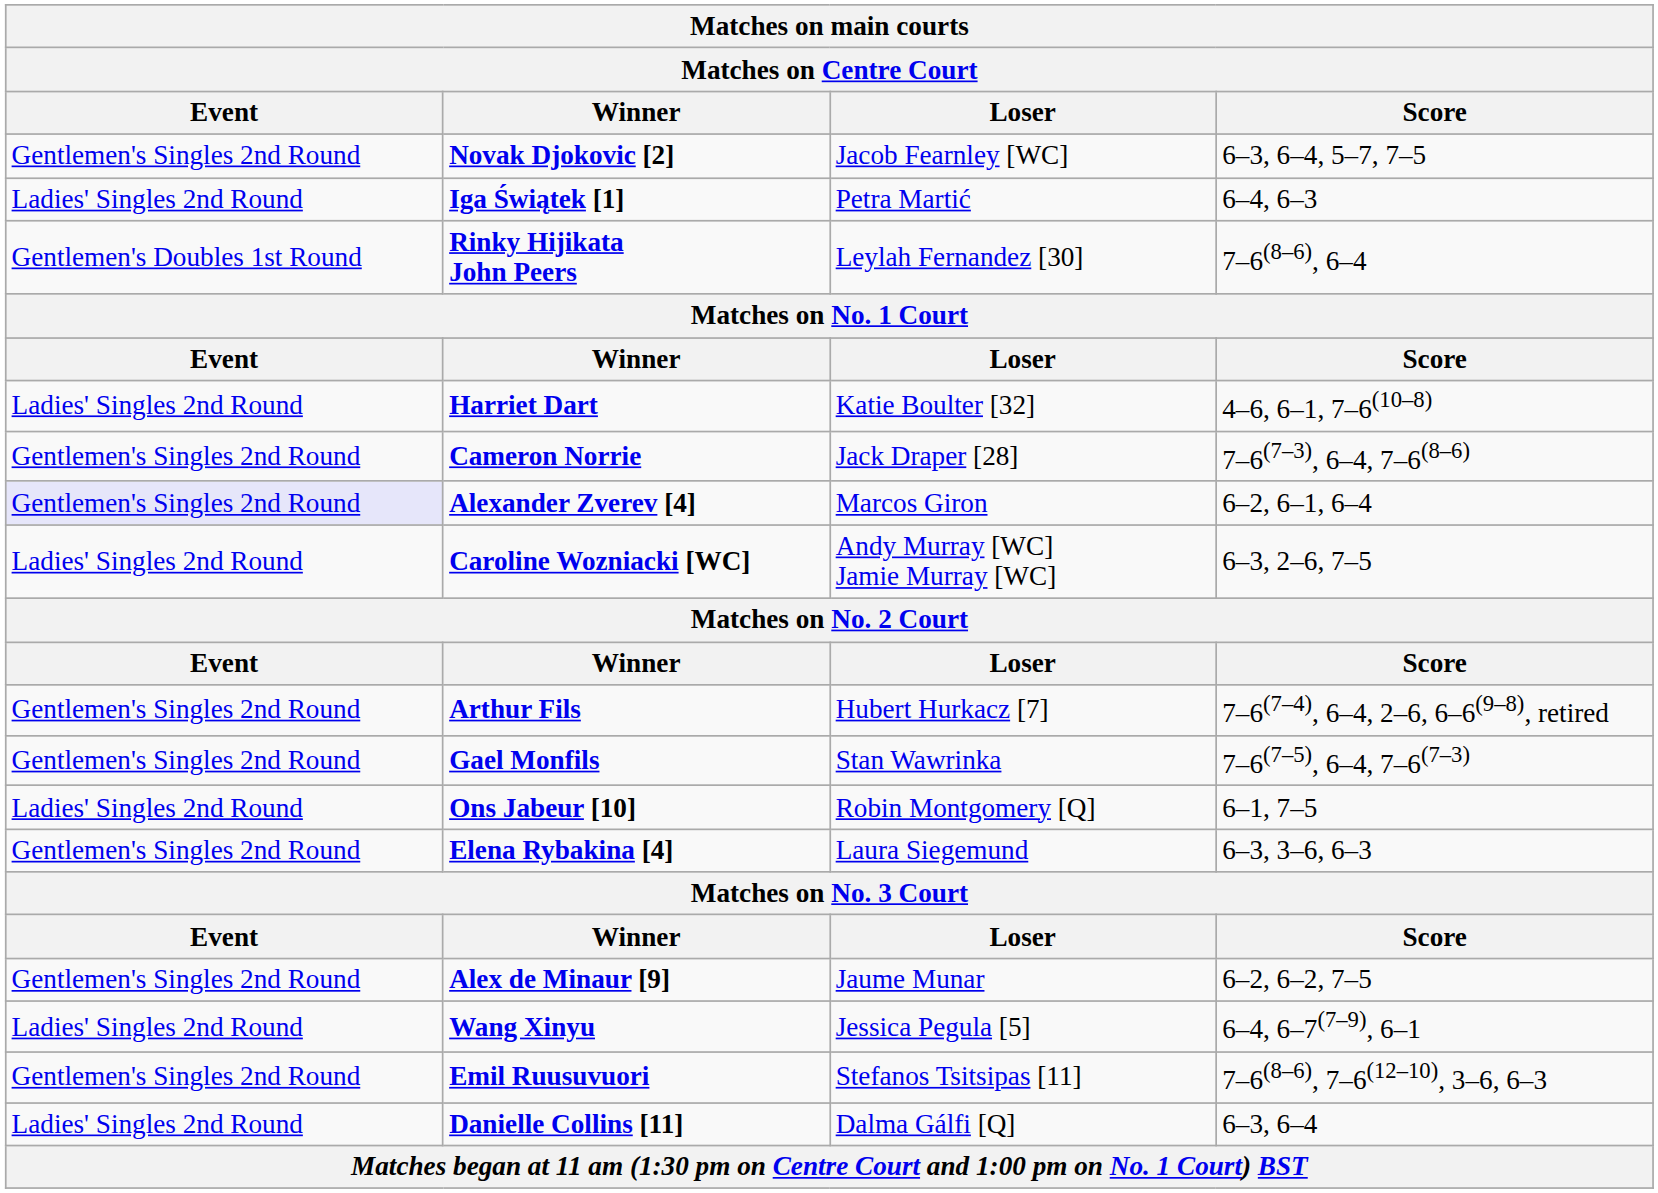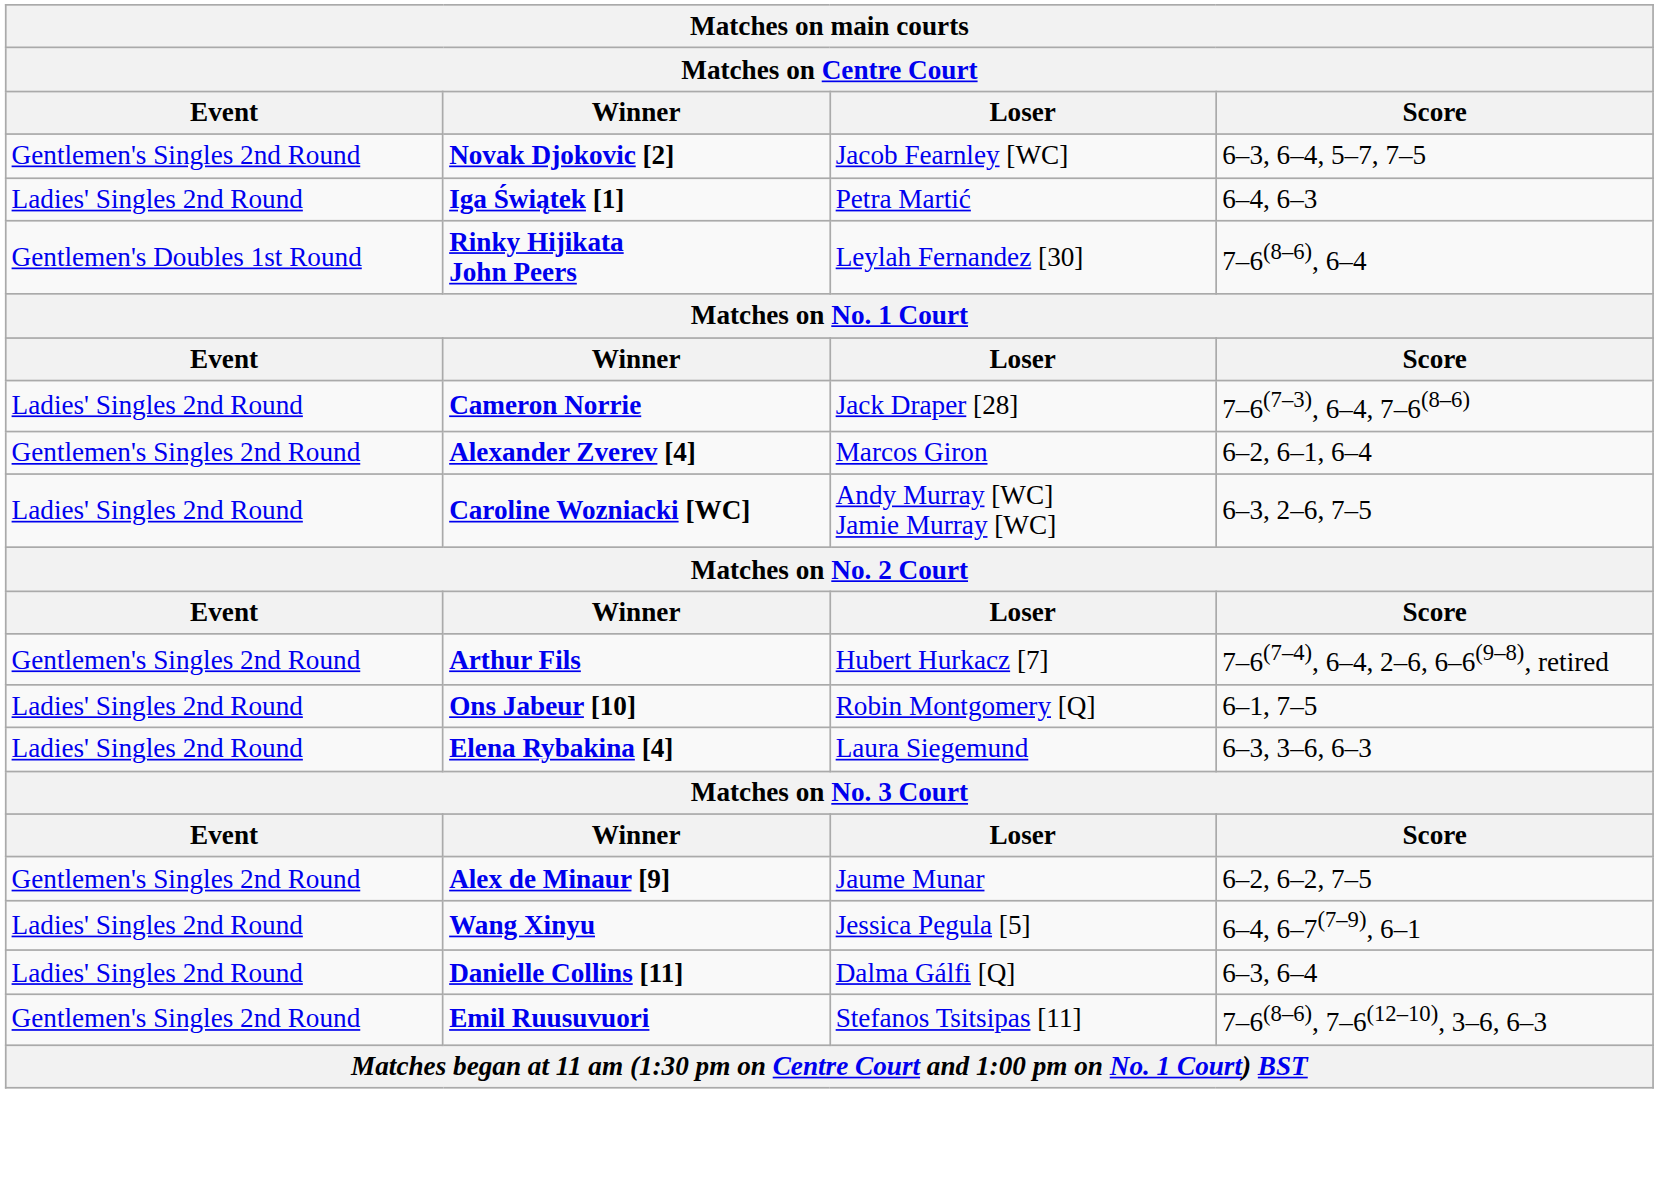- row: Ladies' Singles 2nd Round | Harriet Dart | Katie Boulter [32] | 4–6, 6–1, 7–6(10–8)
Cameron Norrie | Event: Gentlemen's Singles 2nd Round -> Ladies' Singles 2nd Round
Alexander Zverev [4] | Event: lavender background -> no background
- row: Gentlemen's Singles 2nd Round | Gael Monfils | Stan Wawrinka | 7–6(7–5), 6–4, 7–6(7–3)
Elena Rybakina [4] | Event: Gentlemen's Singles 2nd Round -> Ladies' Singles 2nd Round
rows swapped: Danielle Collins [11] <-> Emil Ruusuvuori
